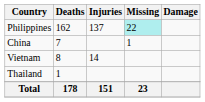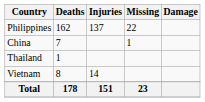Philippines | Missing: paleturquoise background -> no background
rows swapped: Vietnam <-> Thailand
